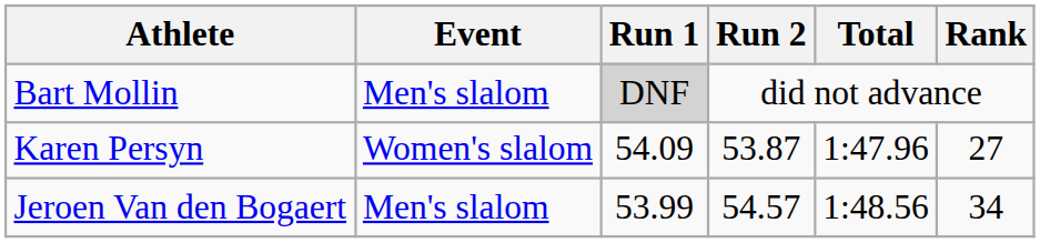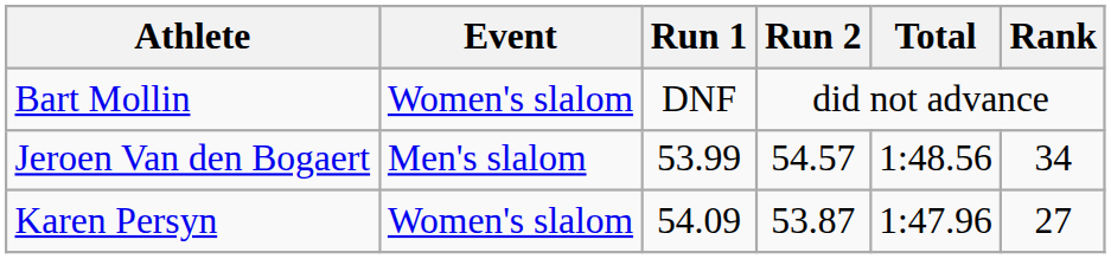Bart Mollin | Event: Men's slalom -> Women's slalom
Bart Mollin | Run 1: lightgrey background -> no background
rows swapped: Jeroen Van den Bogaert <-> Karen Persyn
